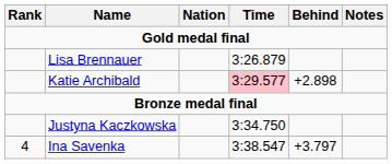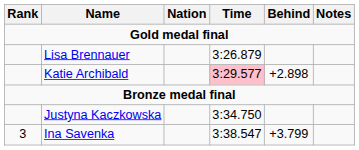Ina Savenka | Rank: 4 -> 3
Ina Savenka | Behind: +3.797 -> +3.799
